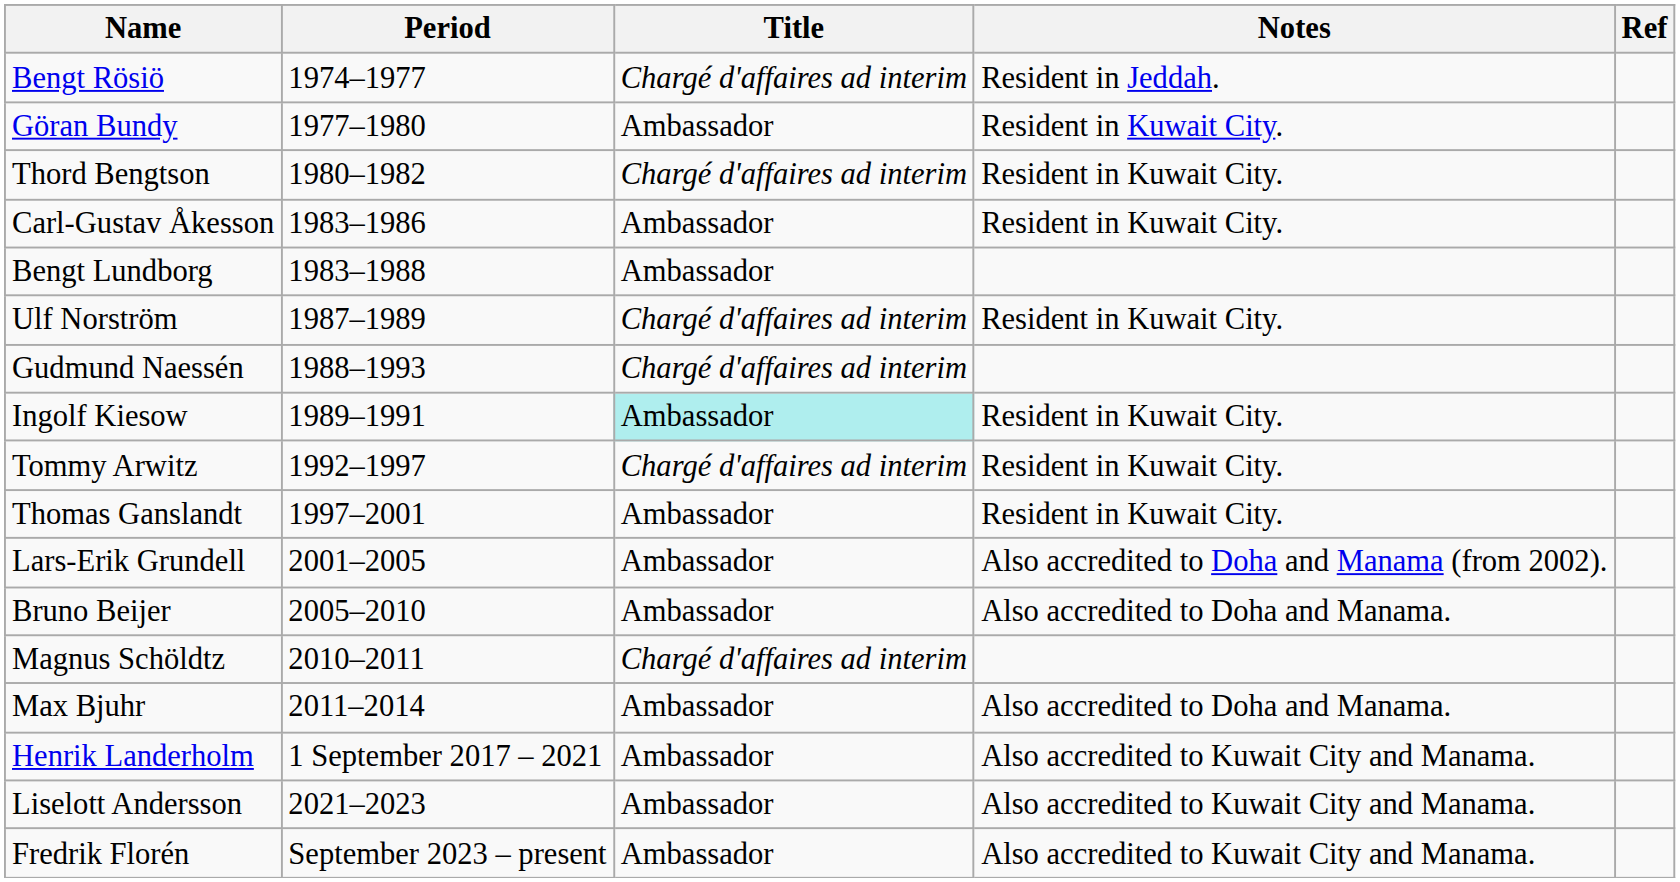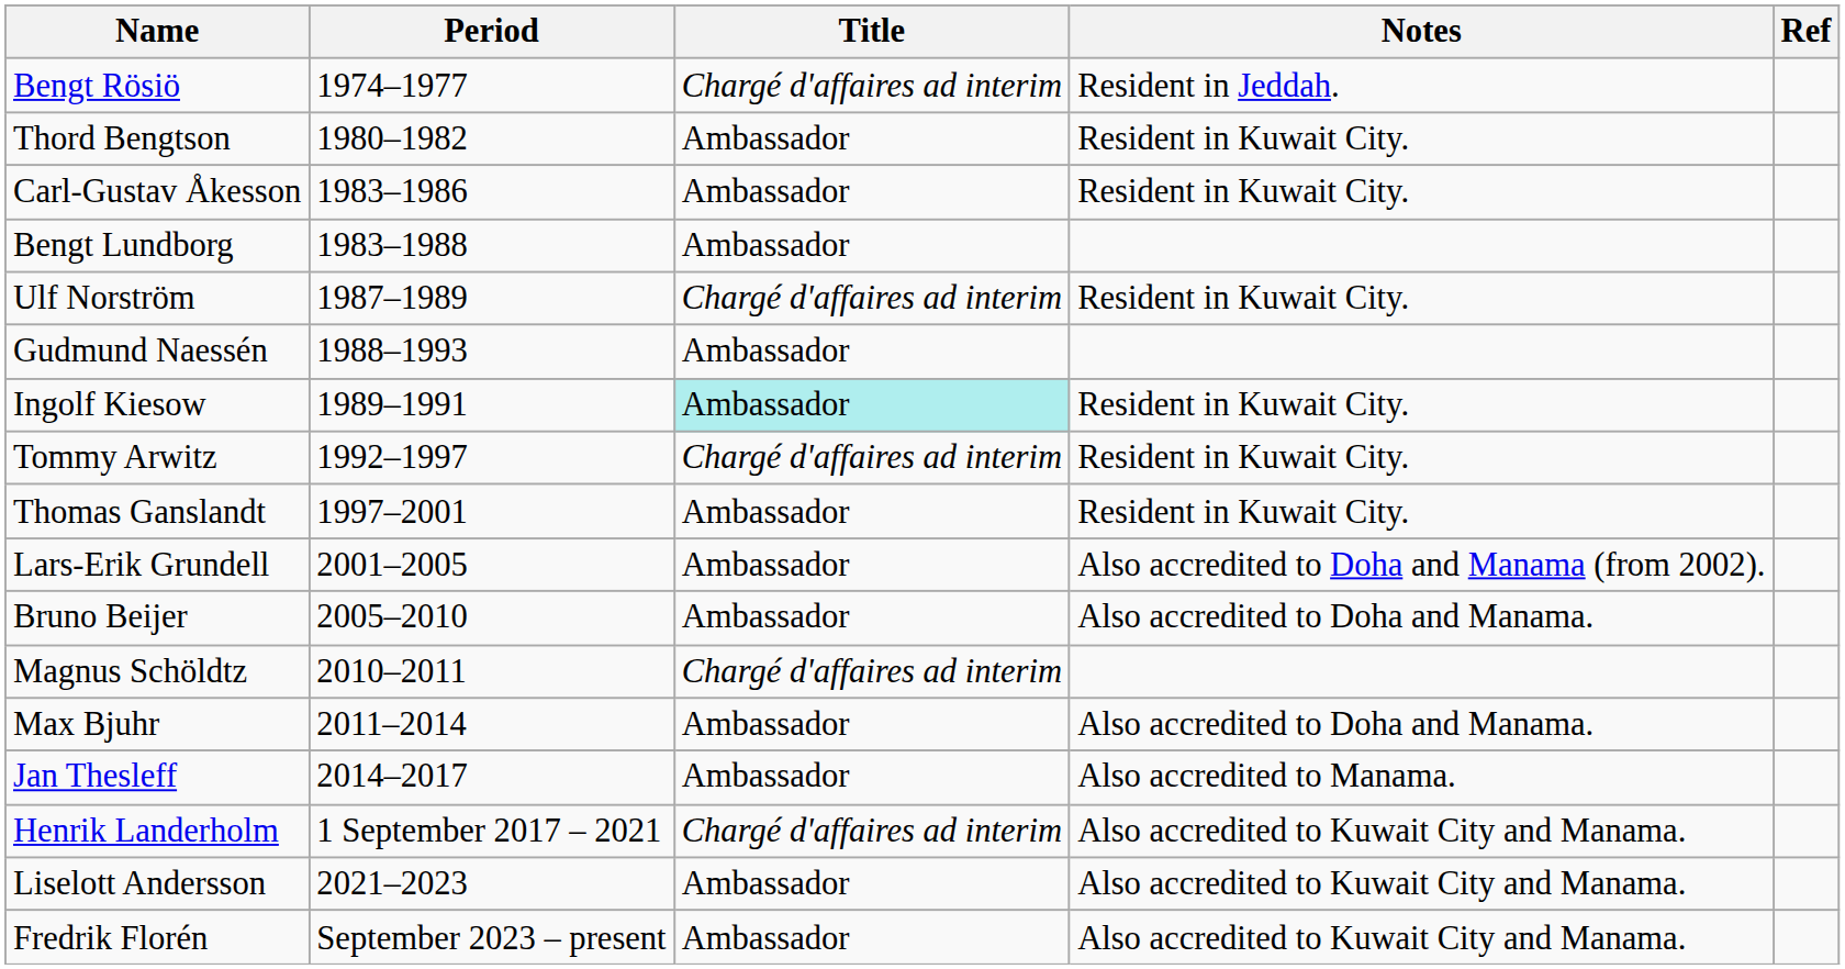- row: Göran Bundy | 1977–1980 | Ambassador | Resident in Kuwait City.
Thord Bengtson | Title: Chargé d'affaires ad interim -> Ambassador
Gudmund Naessén | Title: Chargé d'affaires ad interim -> Ambassador
+ row: Jan Thesleff | 2014–2017 | Ambassador | Also accredited to Manama.
Henrik Landerholm | Title: Ambassador -> Chargé d'affaires ad interim
